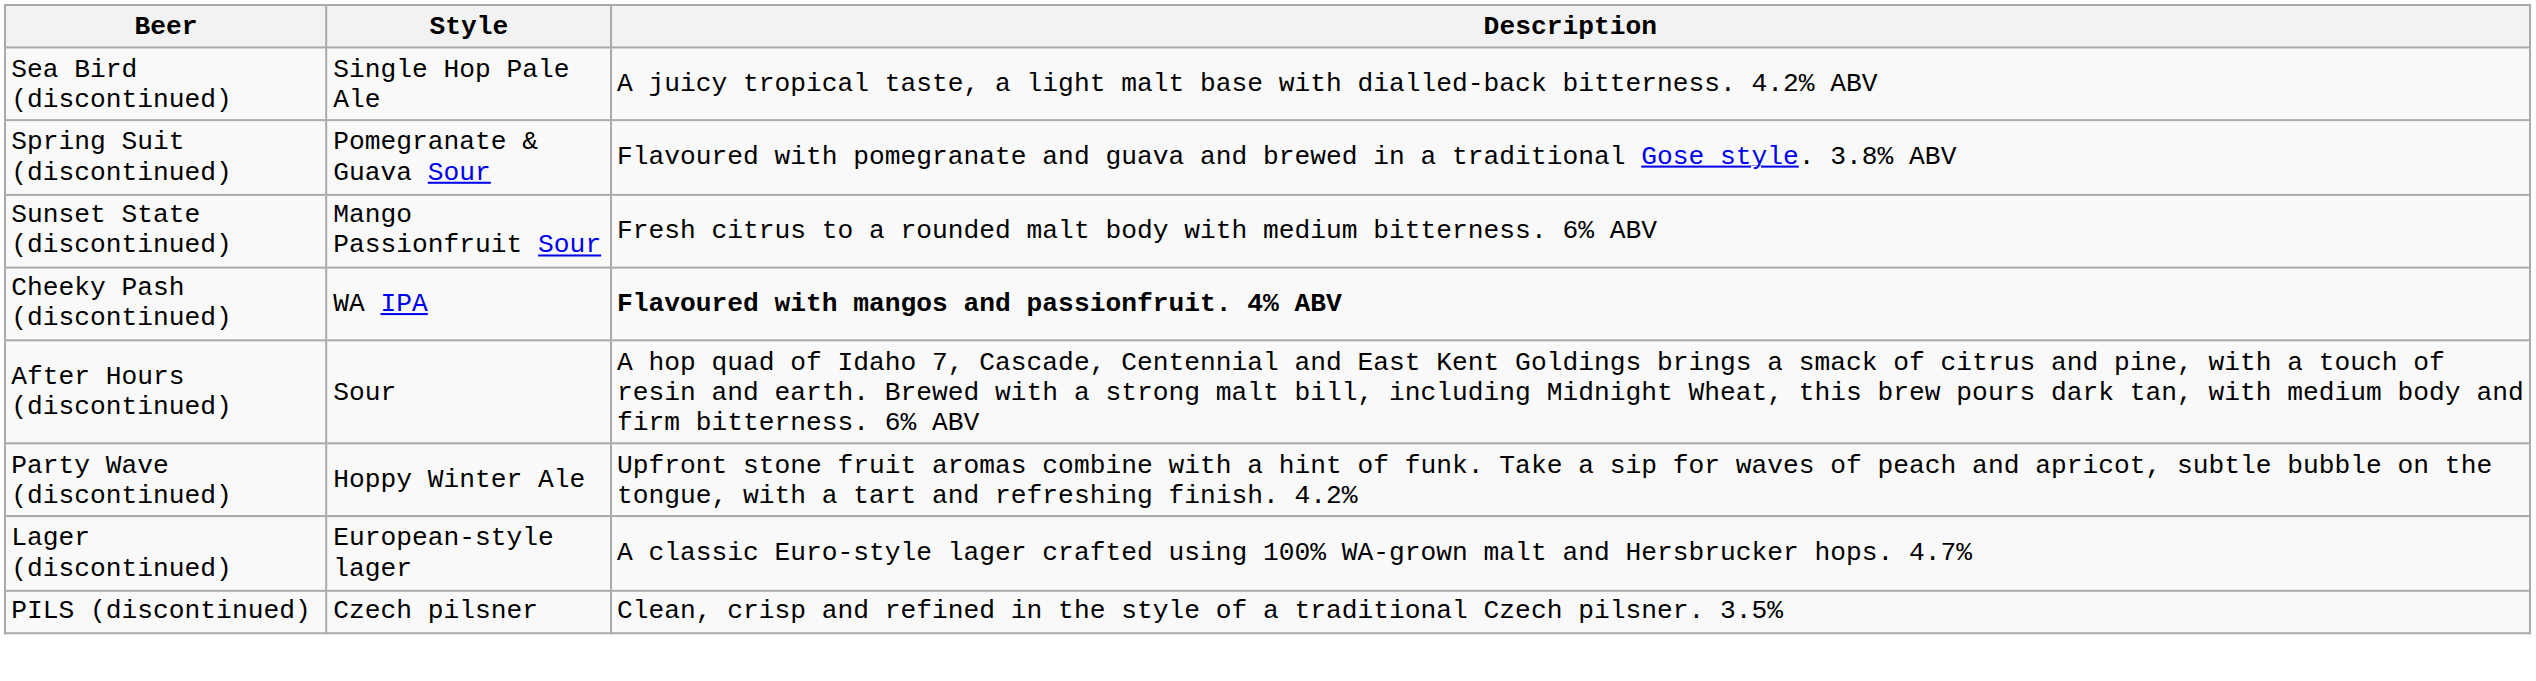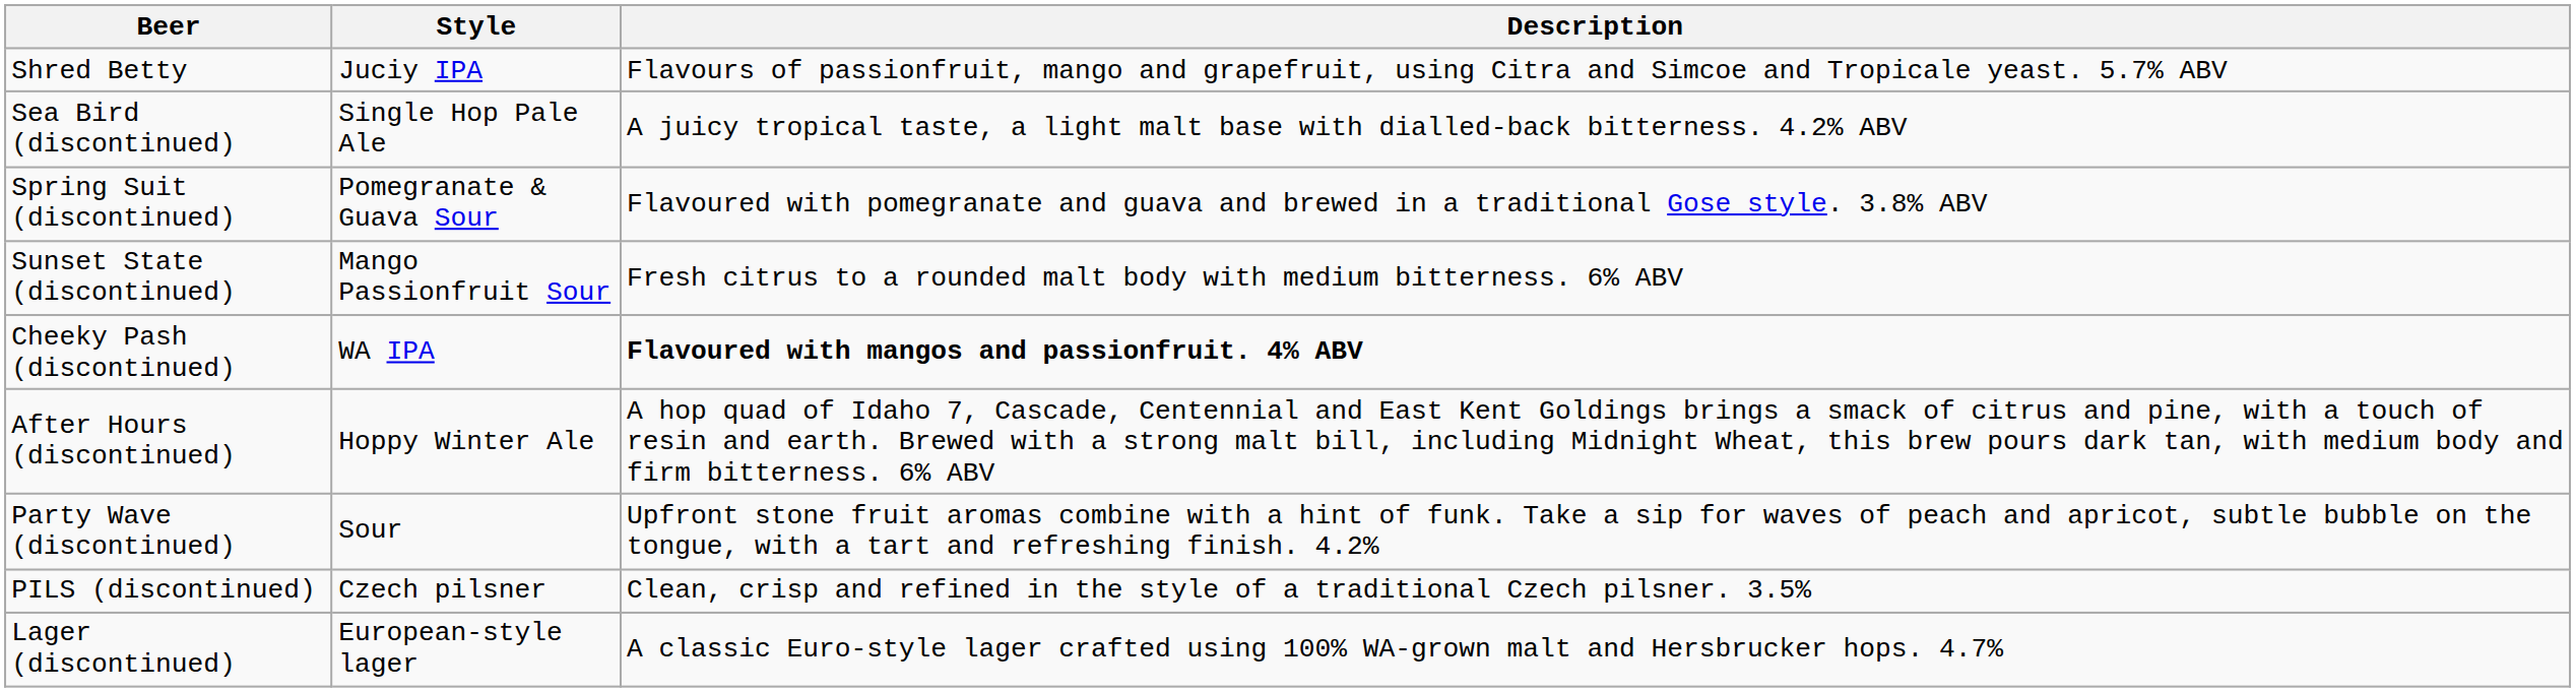+ row: Shred Betty | Juciy IPA | Flavours of passionfruit, mango and grapefruit, using Citra and Simcoe and Tropicale yeast. 5.7% ABV
After Hours (discontinued) | Style: Sour -> Hoppy Winter Ale
Party Wave (discontinued) | Style: Hoppy Winter Ale -> Sour
rows swapped: Lager (discontinued) <-> PILS (discontinued)
